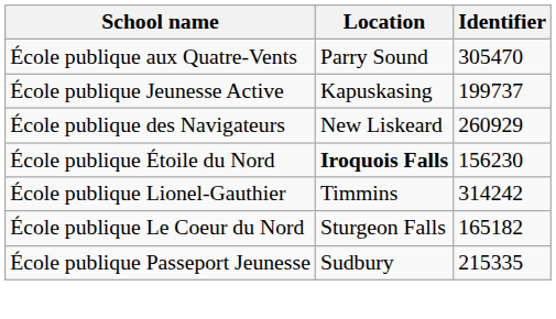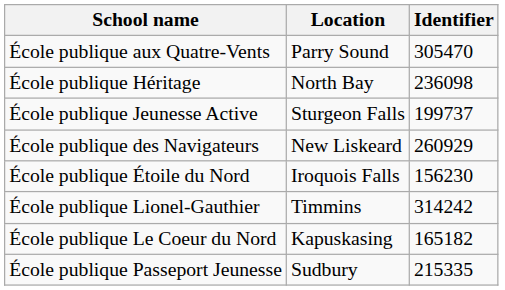+ row: École publique Héritage | North Bay | 236098
École publique Jeunesse Active | Location: Kapuskasing -> Sturgeon Falls
École publique Étoile du Nord | Location: bold -> normal
École publique Le Coeur du Nord | Location: Sturgeon Falls -> Kapuskasing
